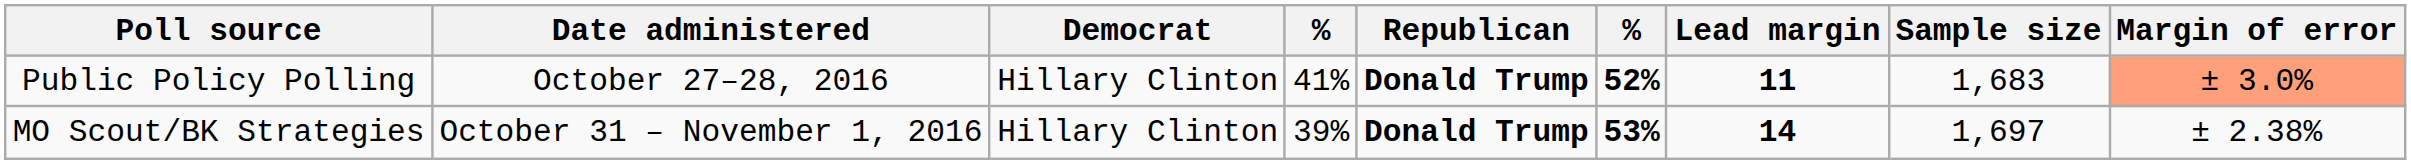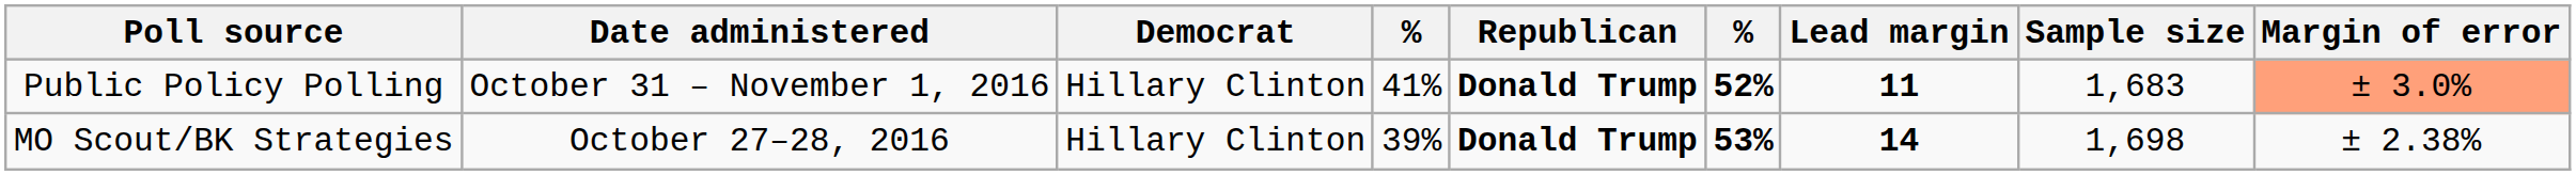Public Policy Polling | Date administered: October 27–28, 2016 -> October 31 – November 1, 2016
MO Scout/BK Strategies | Date administered: October 31 – November 1, 2016 -> October 27–28, 2016
MO Scout/BK Strategies | Sample size: 1,697 -> 1,698
